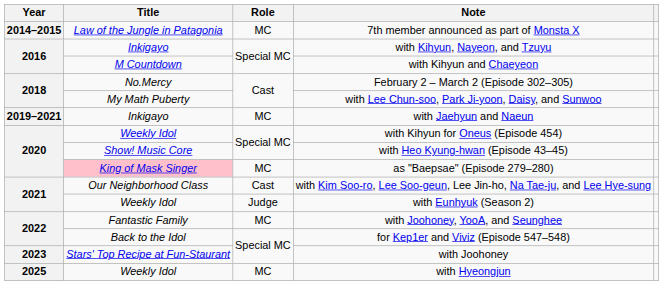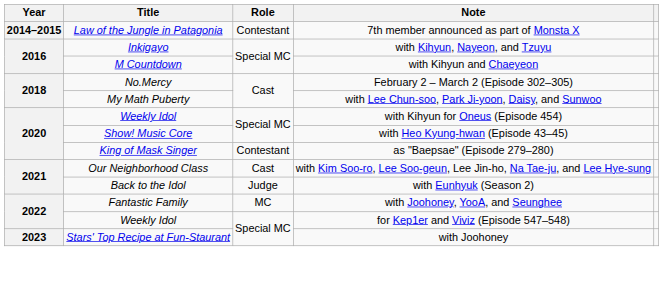7th member announced as part of Monsta X | Role: MC -> Contestant
- row: 2019–2021 | Inkigayo | MC | with Jaehyun and Naeun
as "Baepsae" (Episode 279–280) | Title: pink background -> no background
as "Baepsae" (Episode 279–280) | Role: MC -> Contestant
with Eunhyuk (Season 2) | Title: Weekly Idol -> Back to the Idol
for Kep1er and Viviz (Episode 547–548) | Title: Back to the Idol -> Weekly Idol
- row: 2025 | Weekly Idol | MC | with Hyeongjun
